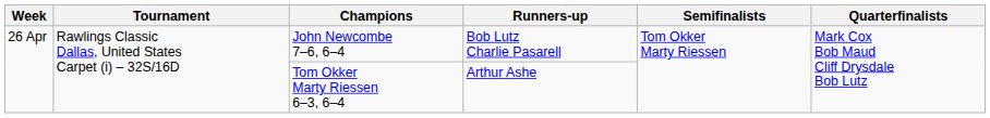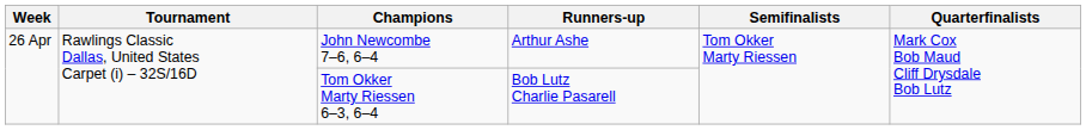John Newcombe 7–6, 6–4 | Runners-up: Bob Lutz Charlie Pasarell -> Arthur Ashe
Tom Okker Marty Riessen 6–3, 6–4 | Runners-up: Arthur Ashe -> Bob Lutz Charlie Pasarell
